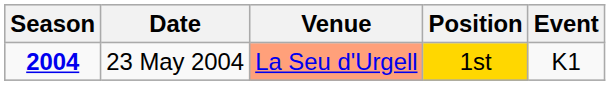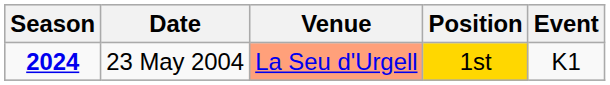23 May 2004 | Season: 2004 -> 2024
